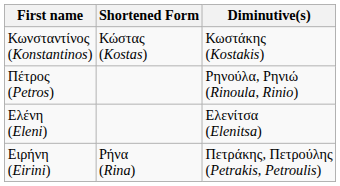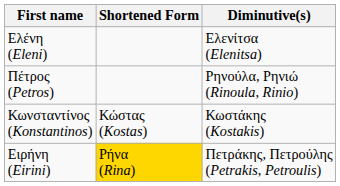rows swapped: Ελένη (Eleni) <-> Κωνσταντίνος (Konstantinos)
Ειρήνη (Eirini) | Shortened Form: no background -> gold background
